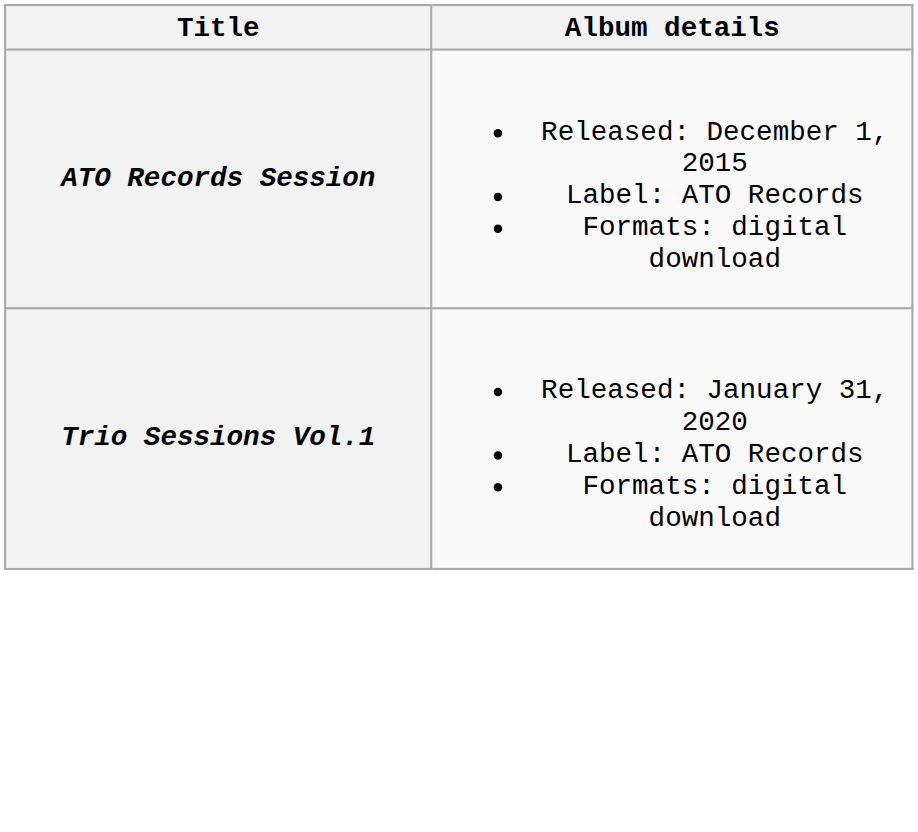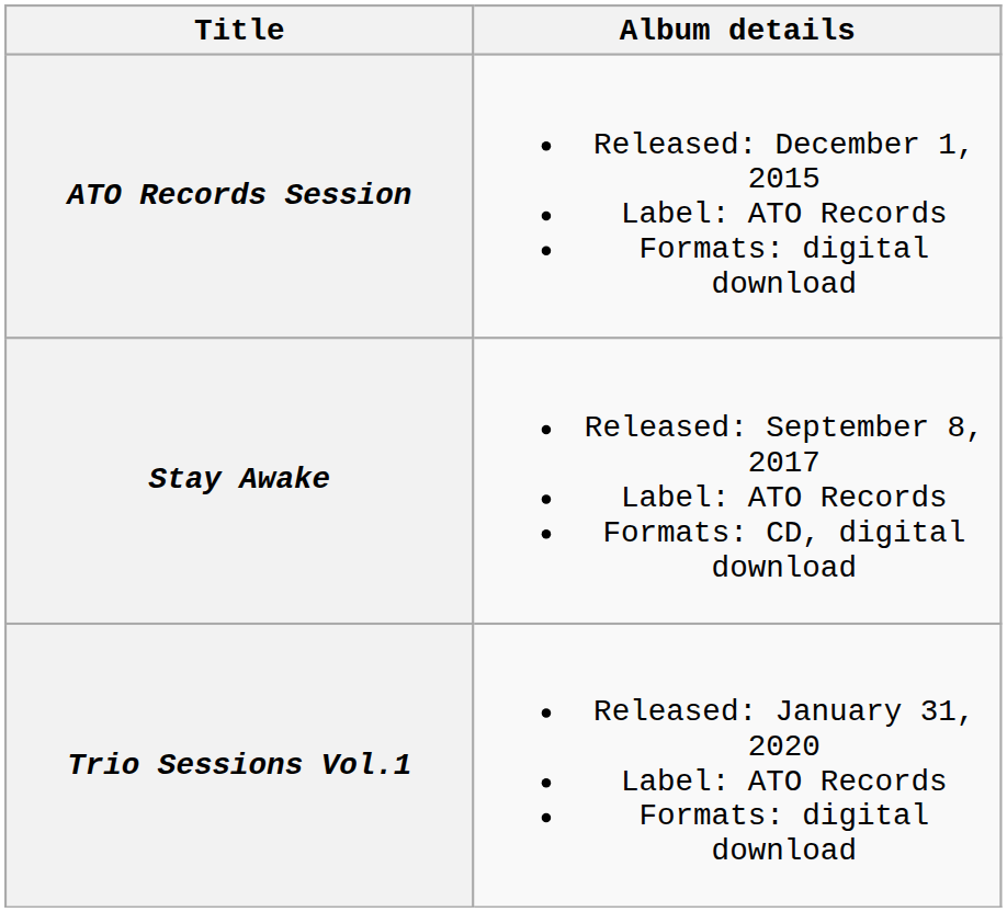+ row: Stay Awake | Released: September 8, 2017 Label: ATO Records Formats: CD, digital download
